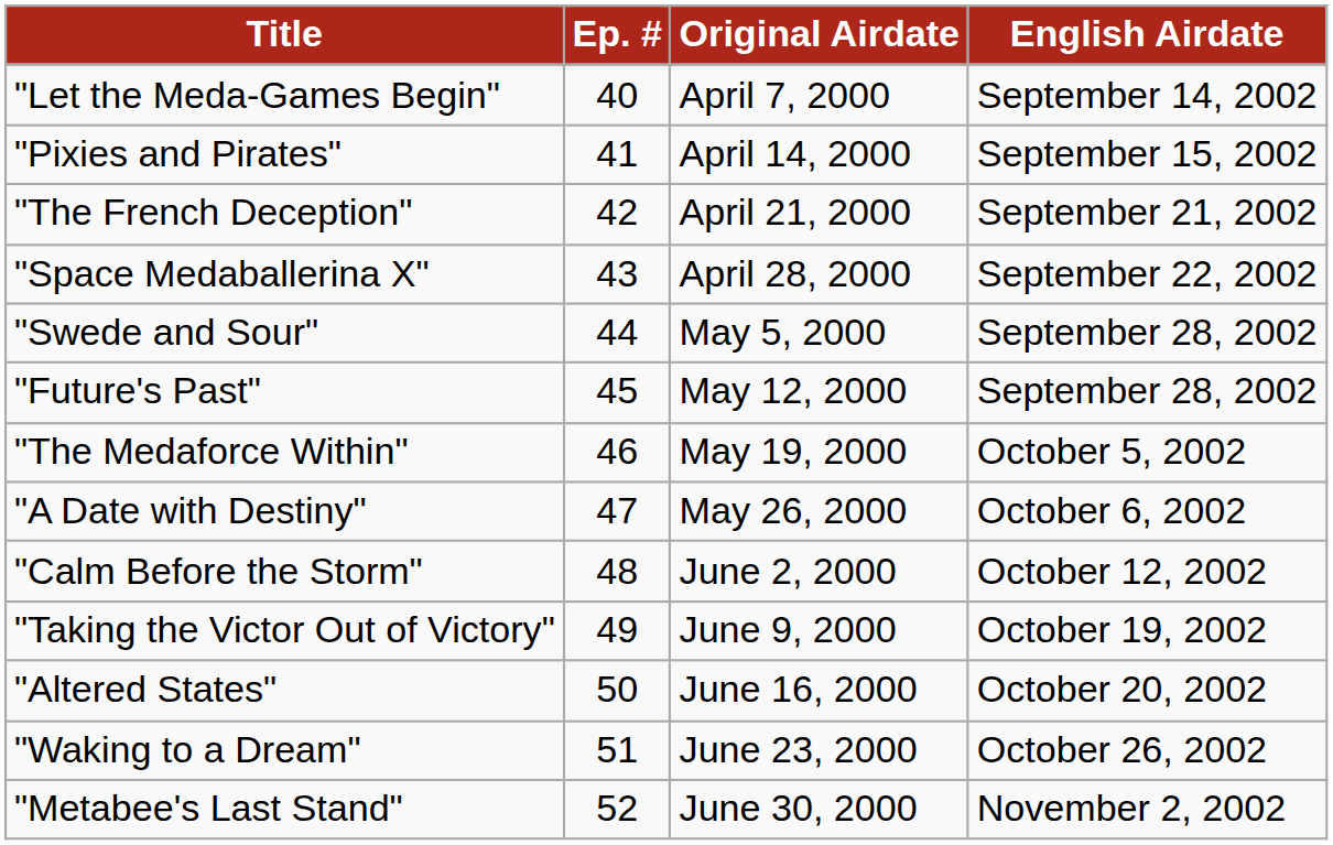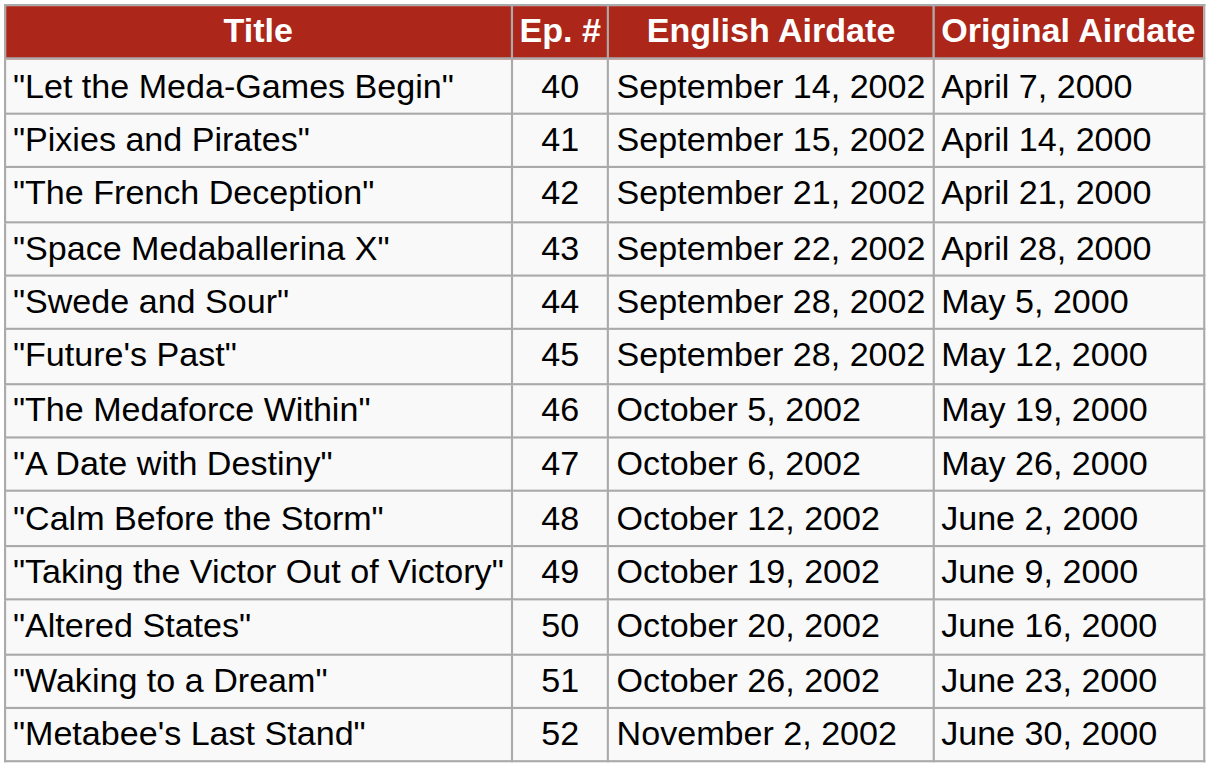columns swapped: Original Airdate <-> English Airdate
